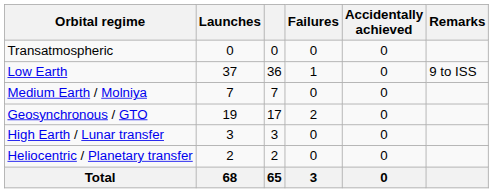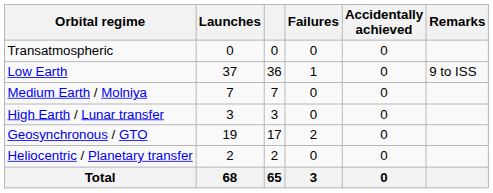rows swapped: Geosynchronous / GTO <-> High Earth / Lunar transfer
